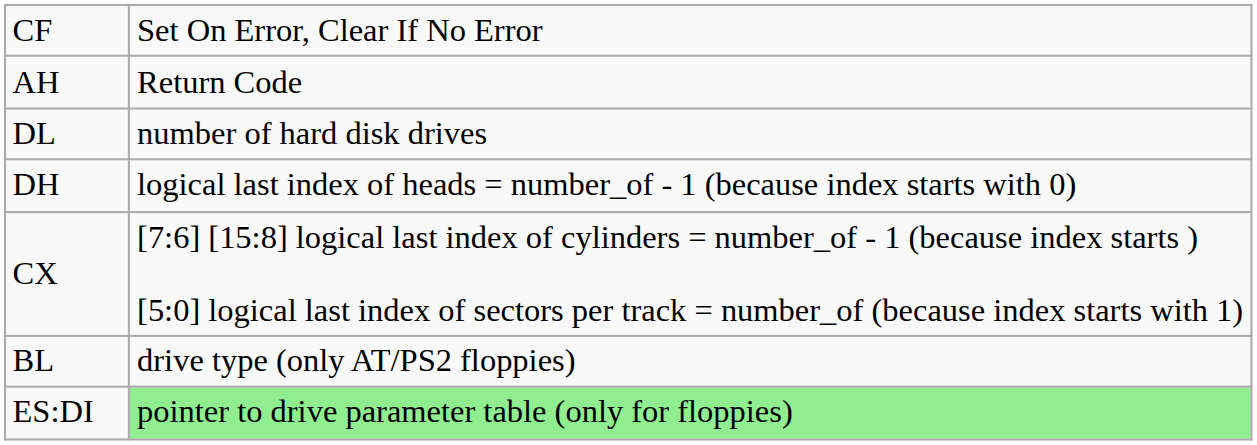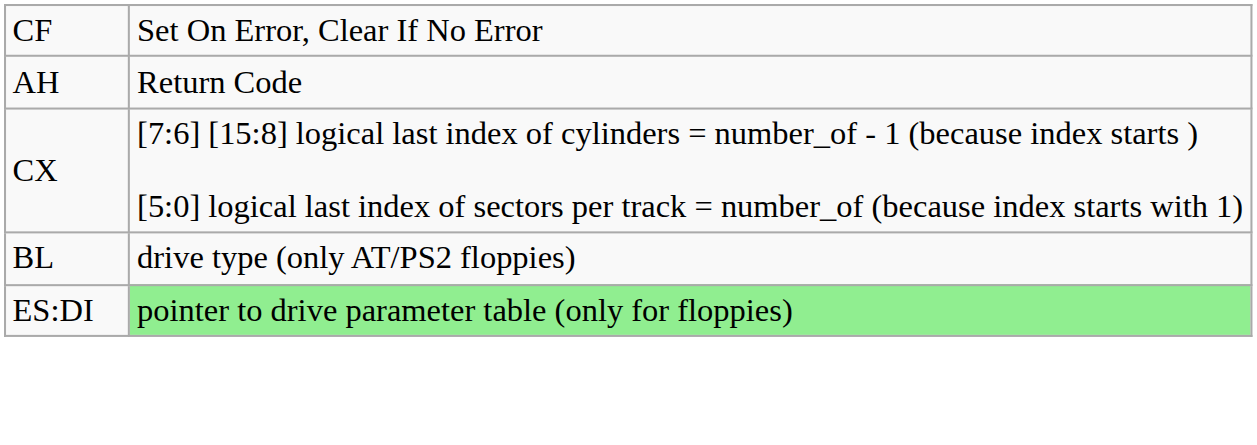- row: DL | number of hard disk drives
- row: DH | logical last index of heads = number_of - 1 (because index starts with 0)
